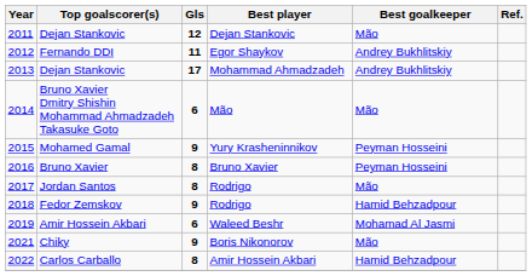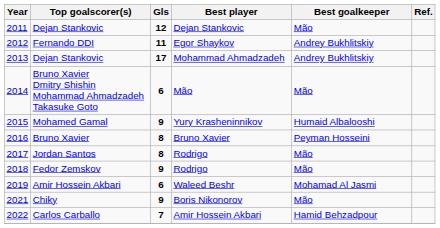Mohamed Gamal | Best goalkeeper: Peyman Hosseini -> Humaid Albalooshi
Fedor Zemskov | Best goalkeeper: Hamid Behzadpour -> Mão
Carlos Carballo | Gls: 8 -> 7
